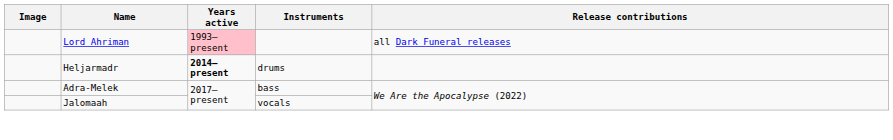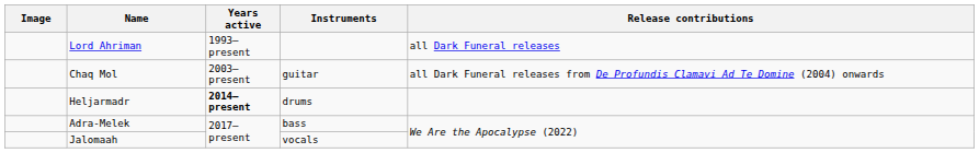Lord Ahriman | Years active: pink background -> no background
+ row: Chaq Mol | 2003–present | guitar | all Dark Funeral releases from De Profundis Clamavi Ad Te Domine (2004) onwards
